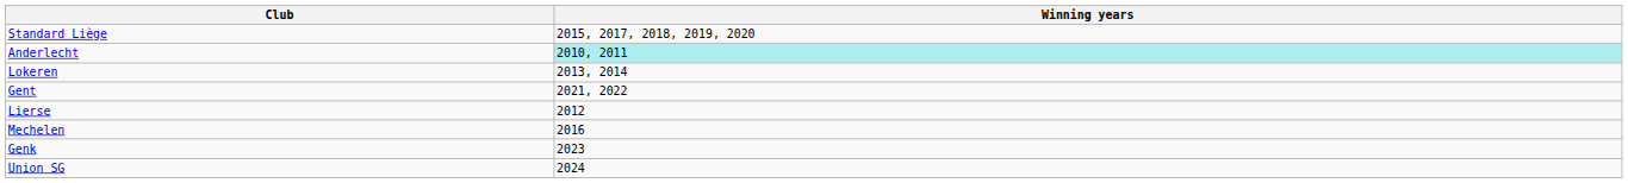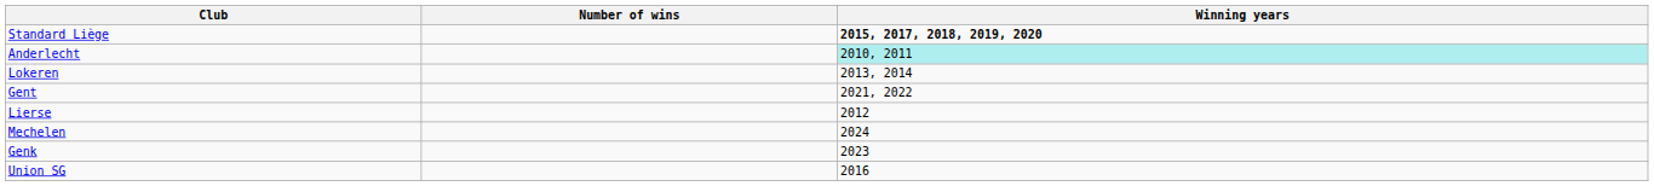+ column: Number of wins
Standard Liège | Winning years: normal -> bold
Mechelen | Winning years: 2016 -> 2024
Union SG | Winning years: 2024 -> 2016
